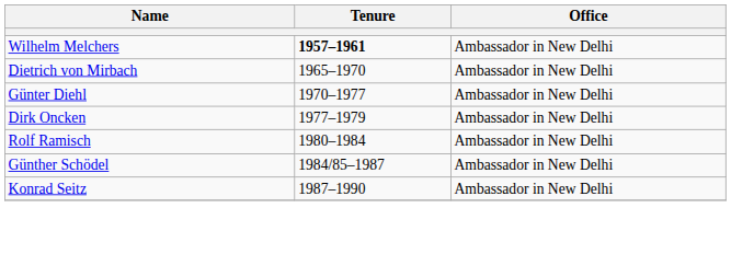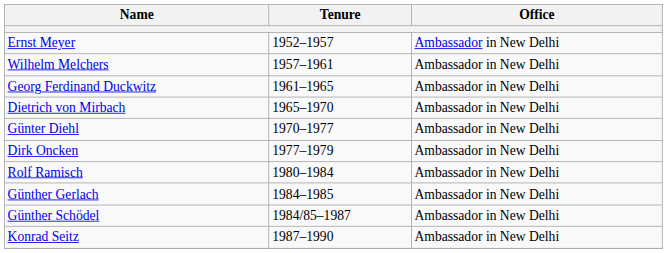+ row: Ernst Meyer | 1952–1957 | Ambassador in New Delhi
Wilhelm Melchers | Tenure: bold -> normal
+ row: Georg Ferdinand Duckwitz | 1961–1965 | Ambassador in New Delhi
+ row: Günther Gerlach | 1984–1985 | Ambassador in New Delhi
